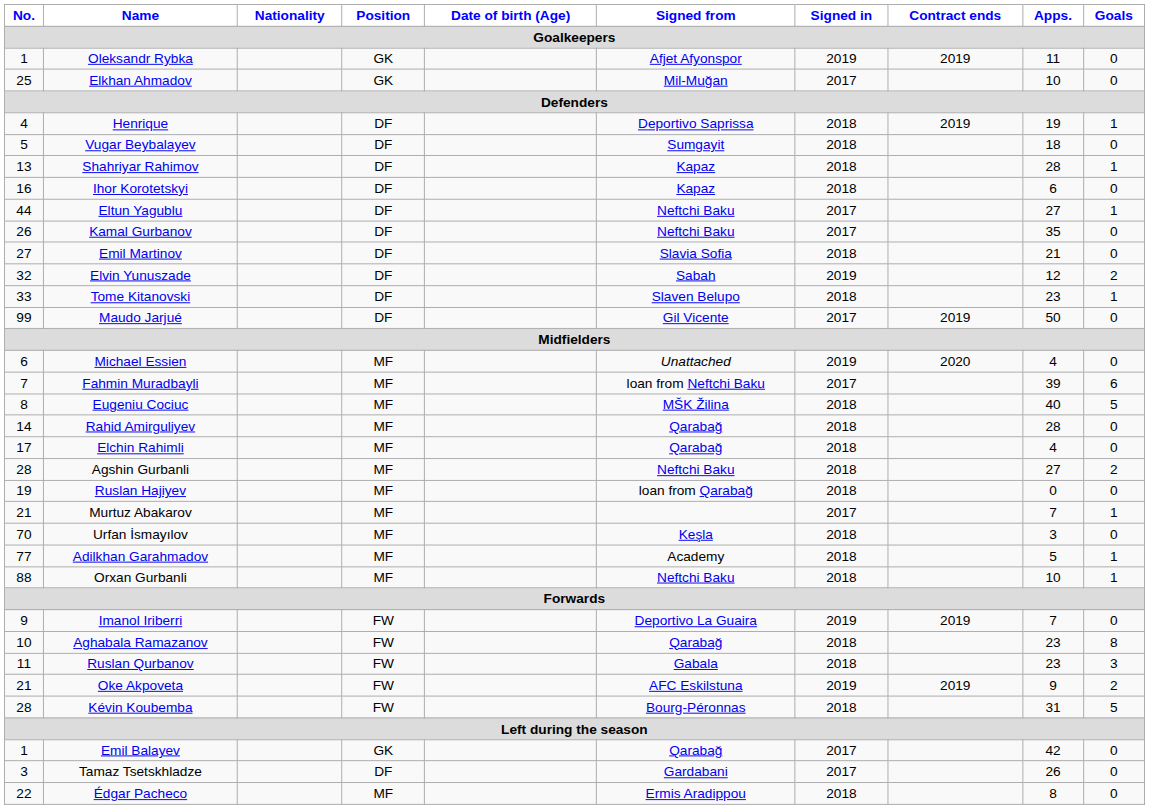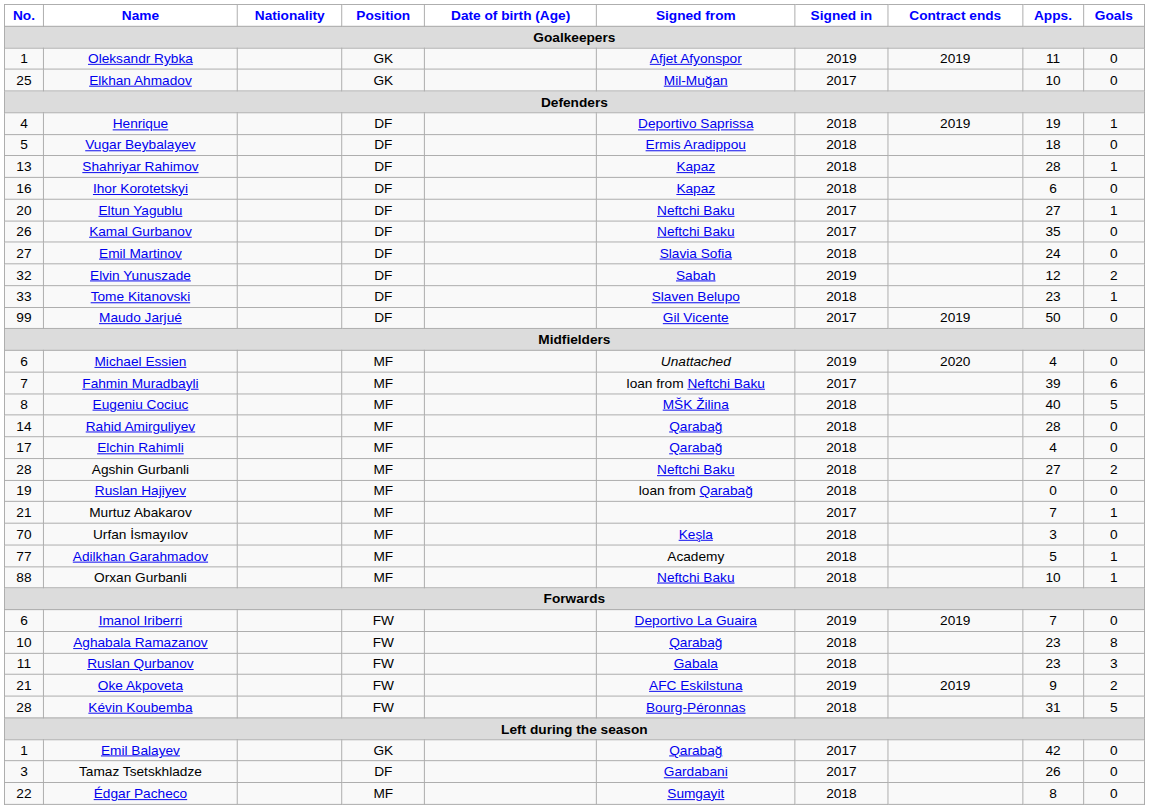Vugar Beybalayev | Signed from: Sumgayit -> Ermis Aradippou
Eltun Yagublu | No.: 44 -> 20
Emil Martinov | Apps.: 21 -> 24
Imanol Iriberri | No.: 9 -> 6
Édgar Pacheco | Signed from: Ermis Aradippou -> Sumgayit
